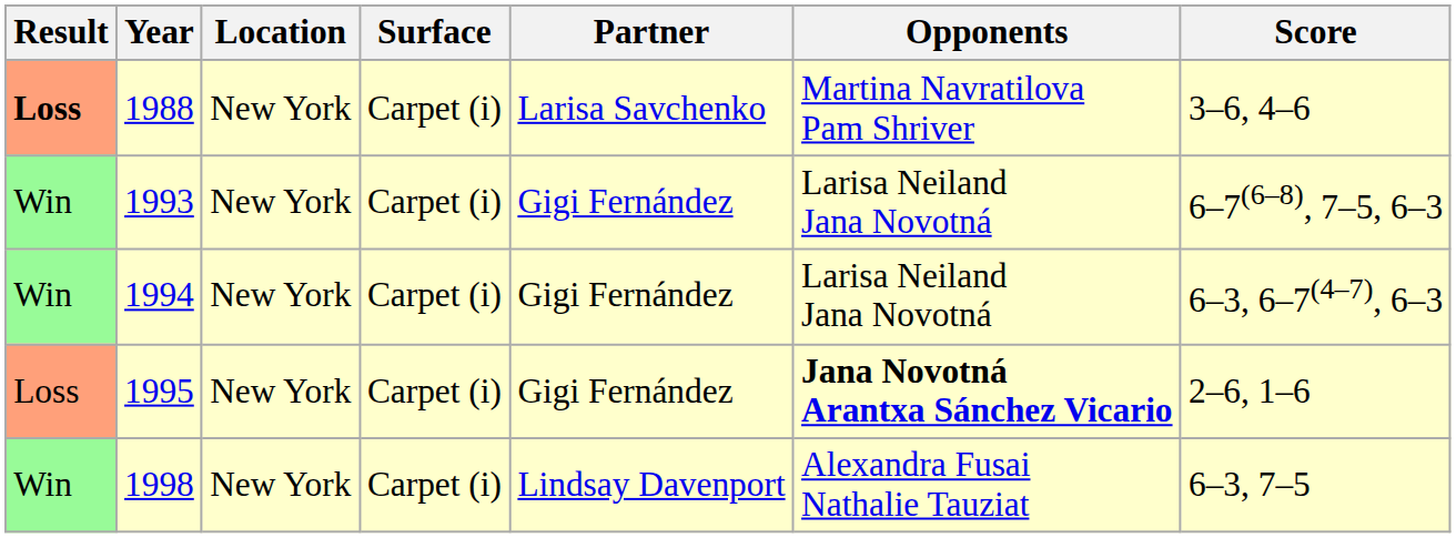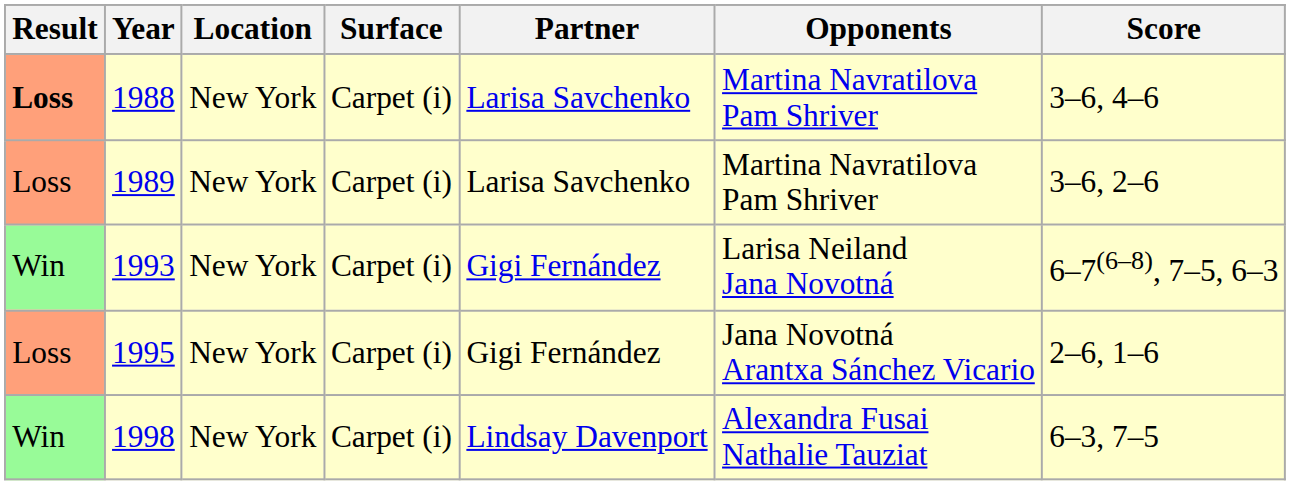+ row: Loss | 1989 | New York | Carpet (i) | Larisa Savchenko | Martina Navratilova Pam Shriver | 3–6, 2–6
- row: Win | 1994 | New York | Carpet (i) | Gigi Fernández | Larisa Neiland Jana Novotná | 6–3, 6–7(4–7), 6–3
1995 | Opponents: bold -> normal
